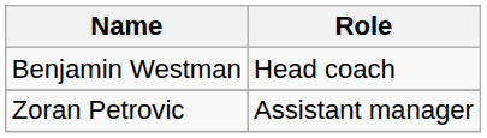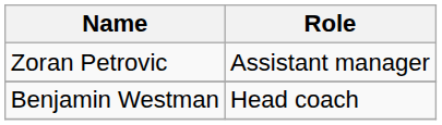rows swapped: Benjamin Westman <-> Zoran Petrovic
